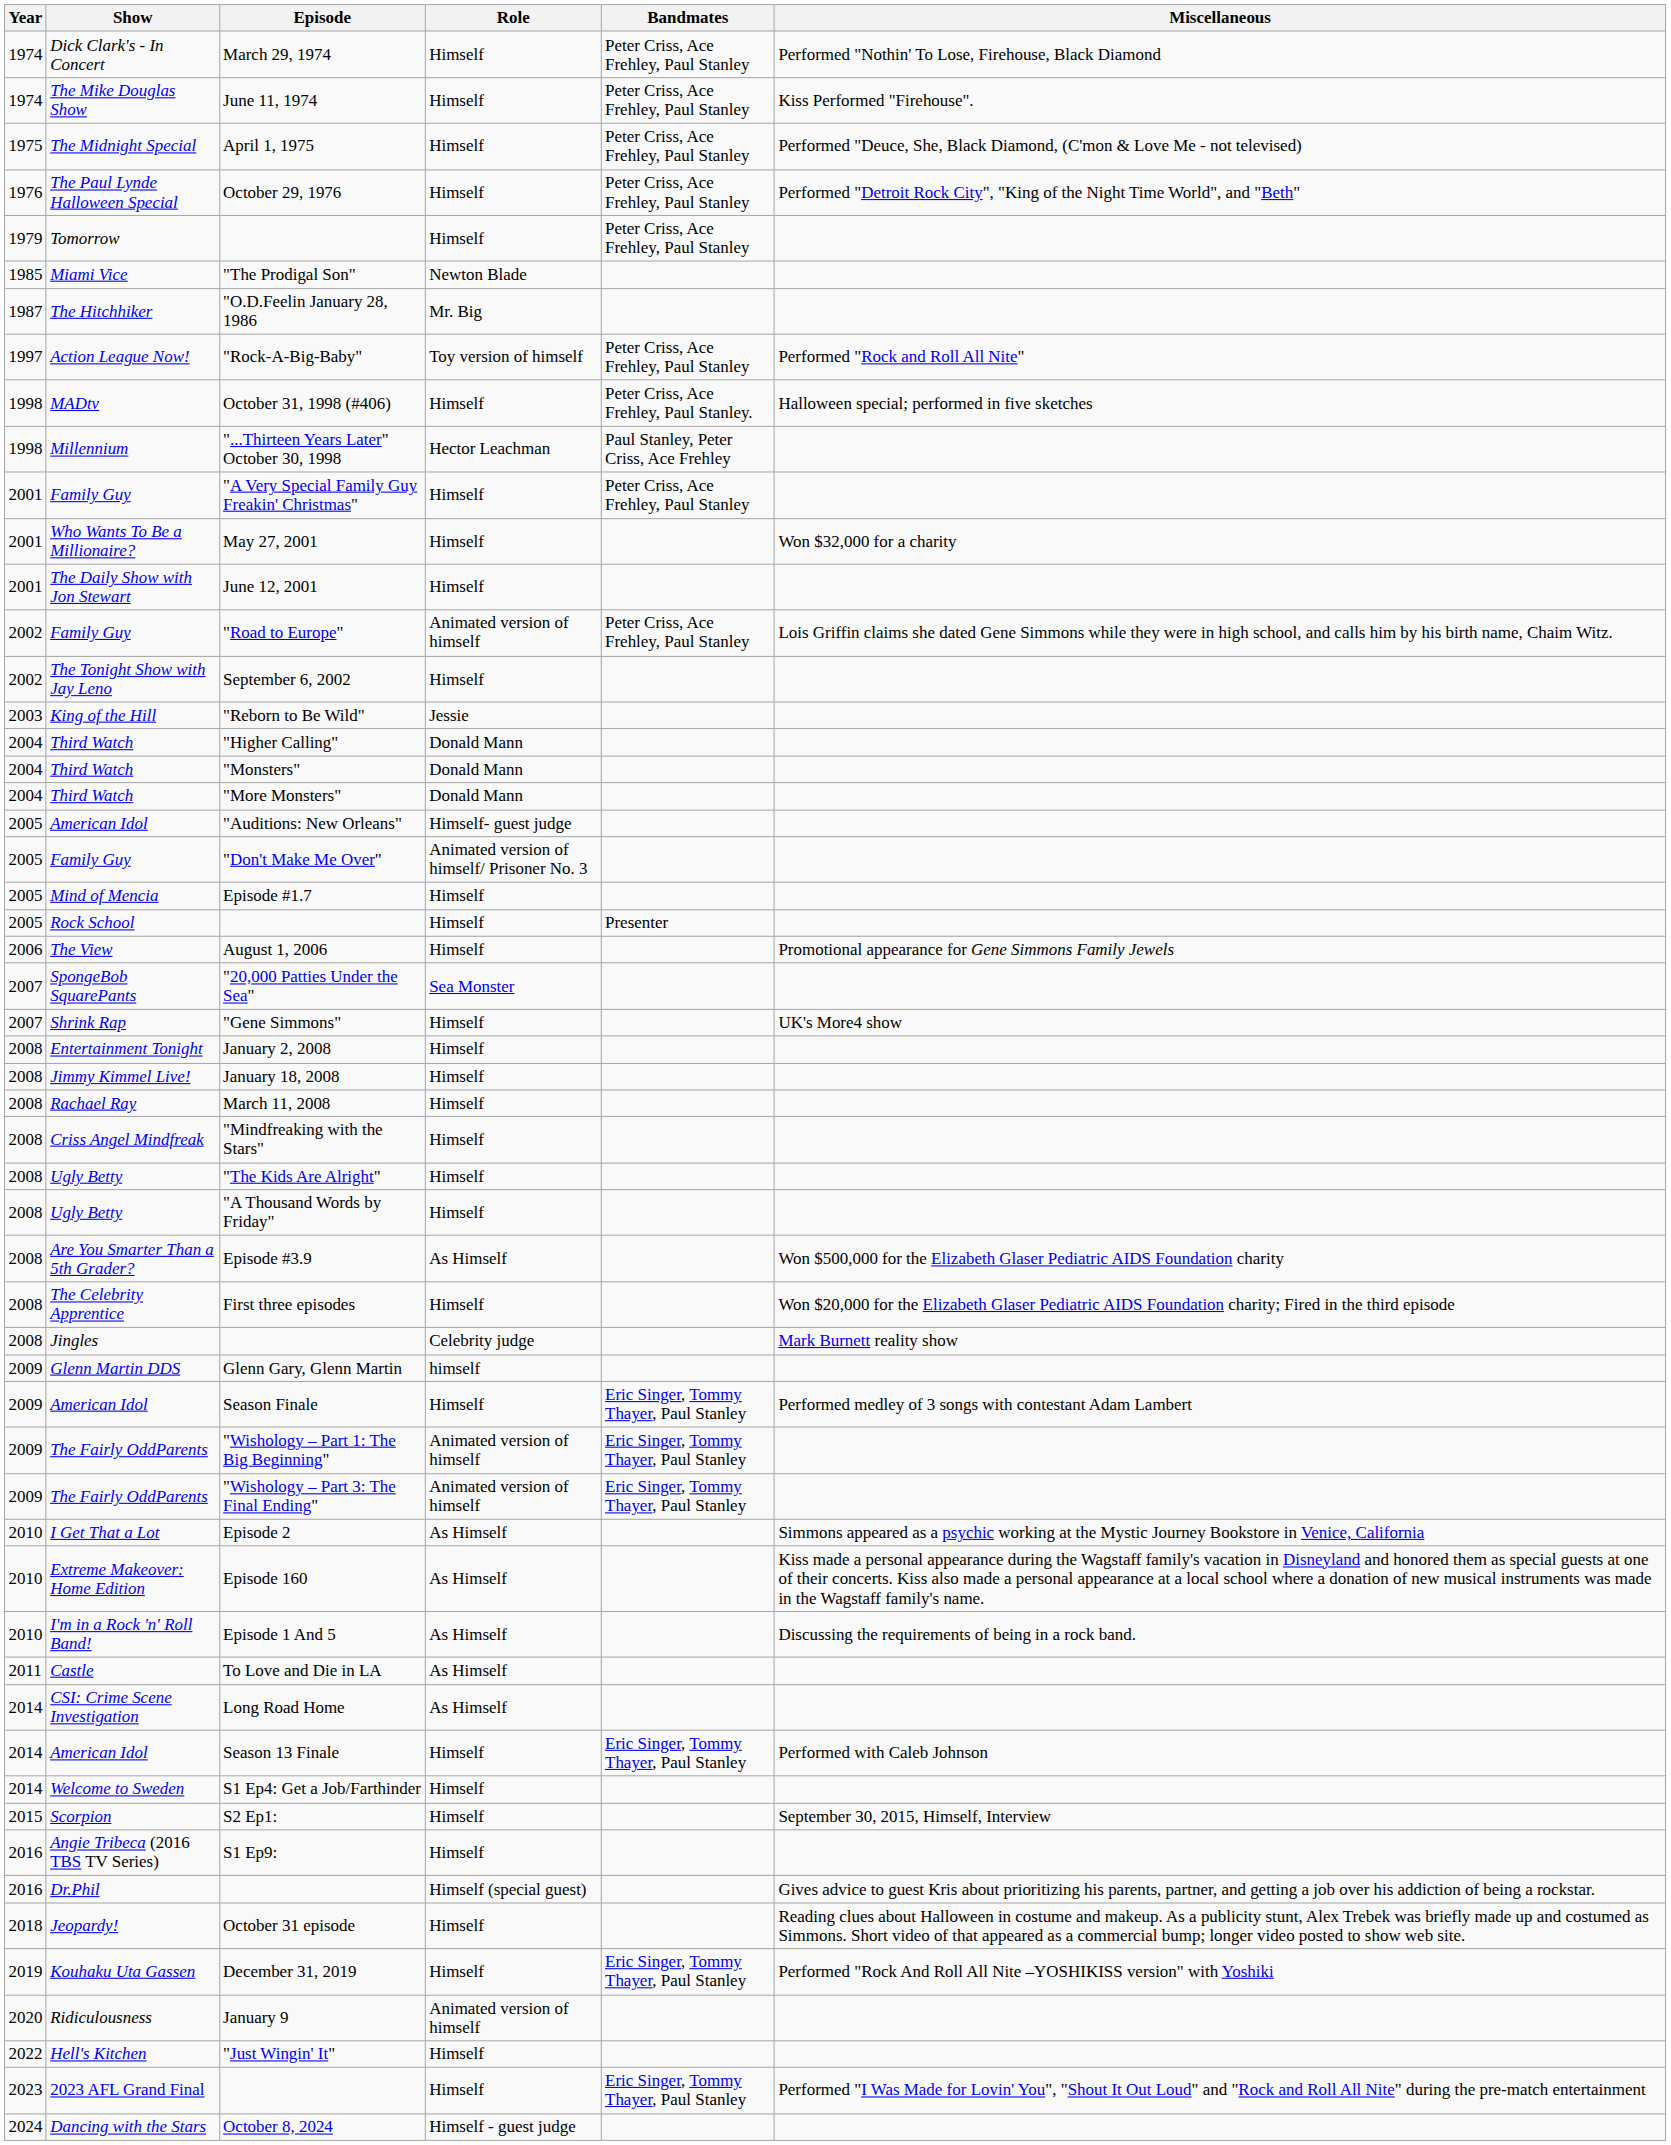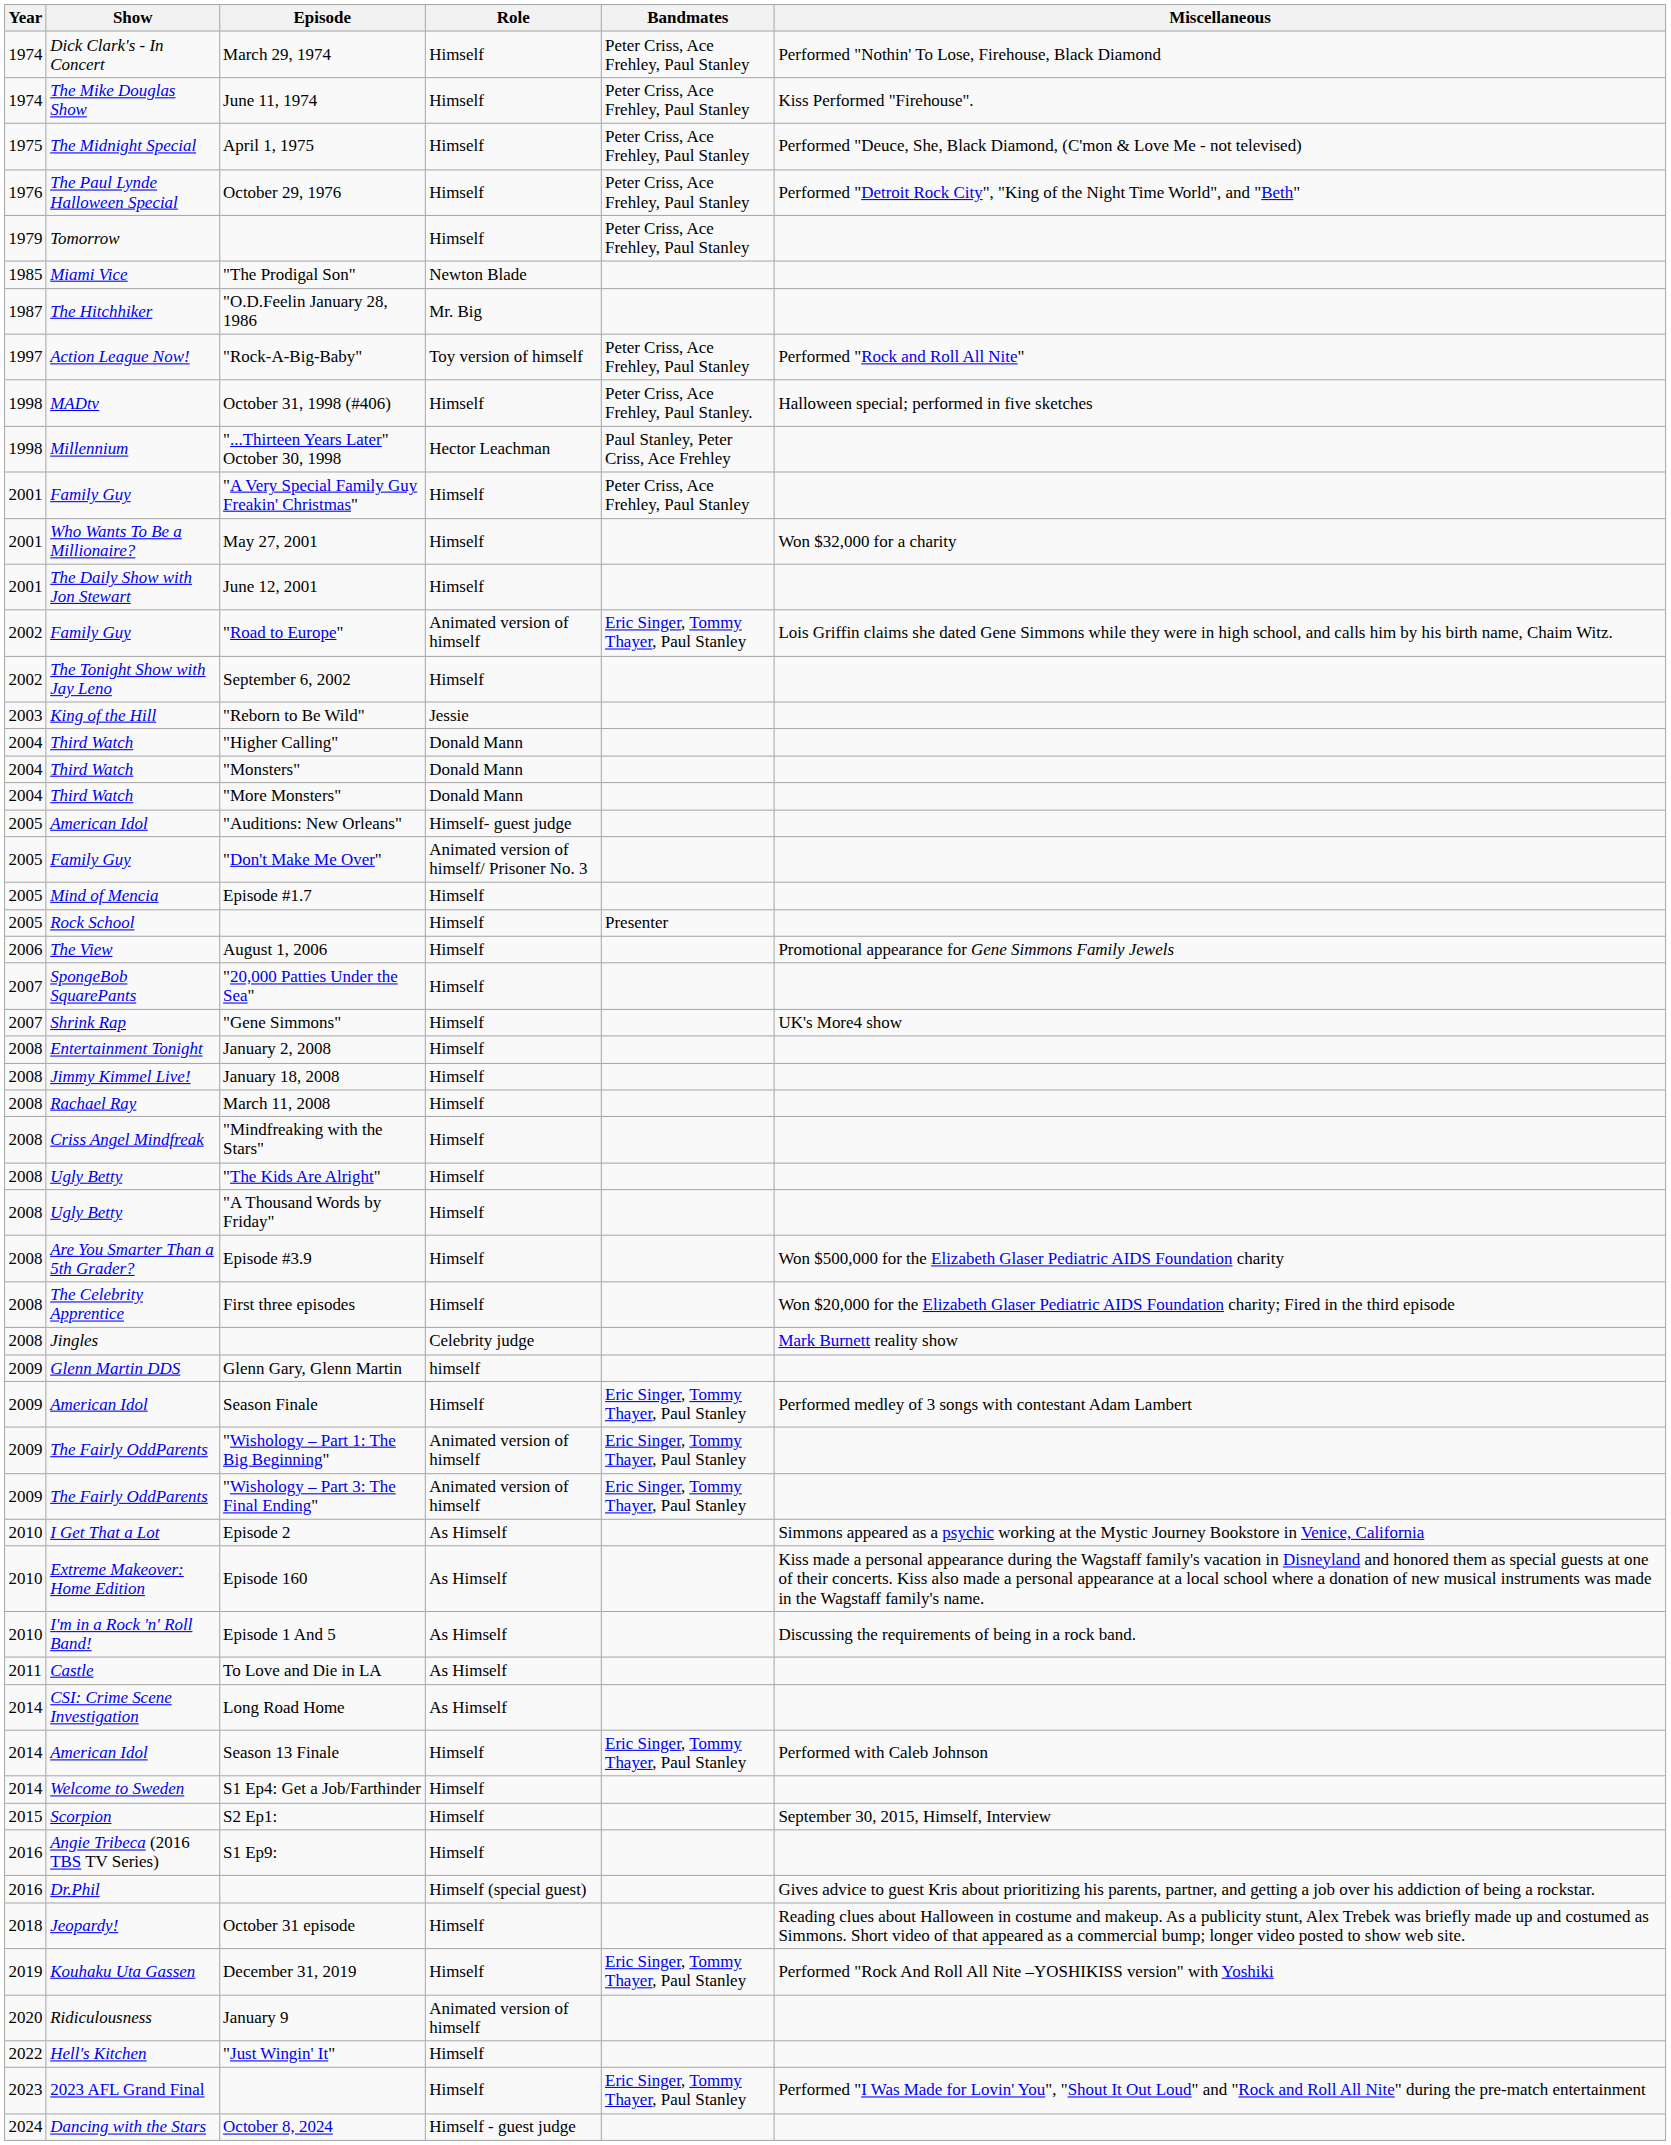"Road to Europe" | Bandmates: Peter Criss, Ace Frehley, Paul Stanley -> Eric Singer, Tommy Thayer, Paul Stanley
"20,000 Patties Under the Sea" | Role: Sea Monster -> Himself
Episode #3.9 | Role: As Himself -> Himself
